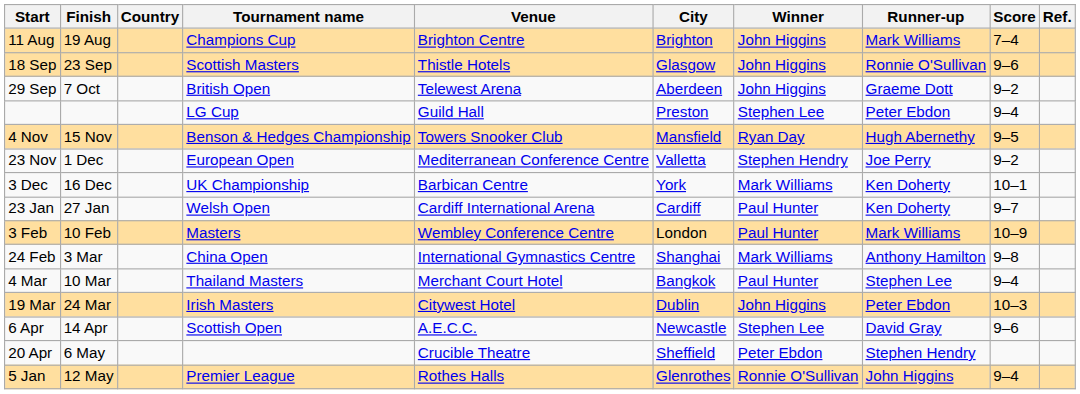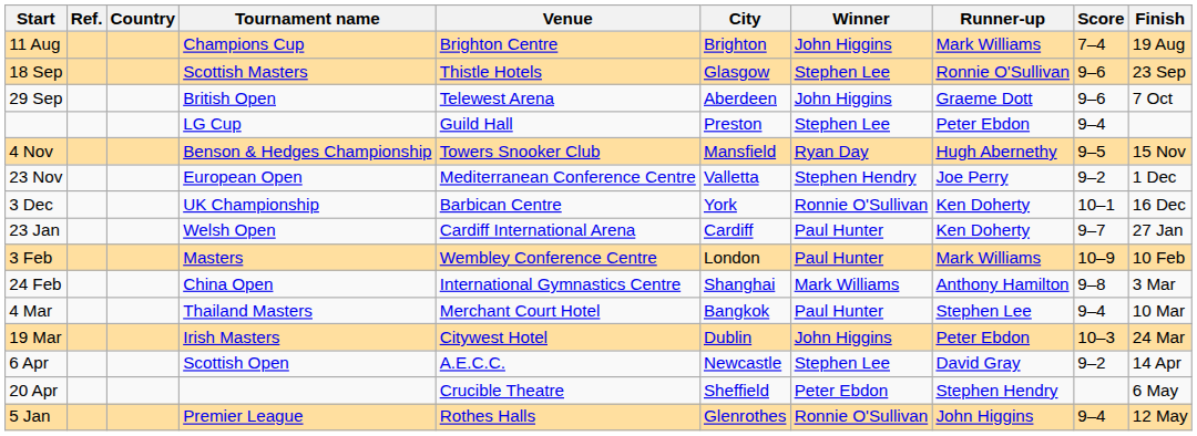columns swapped: Finish <-> Ref.
18 Sep | Winner: John Higgins -> Stephen Lee
29 Sep | Score: 9–2 -> 9–6
3 Dec | Winner: Mark Williams -> Ronnie O'Sullivan
6 Apr | Score: 9–6 -> 9–2
